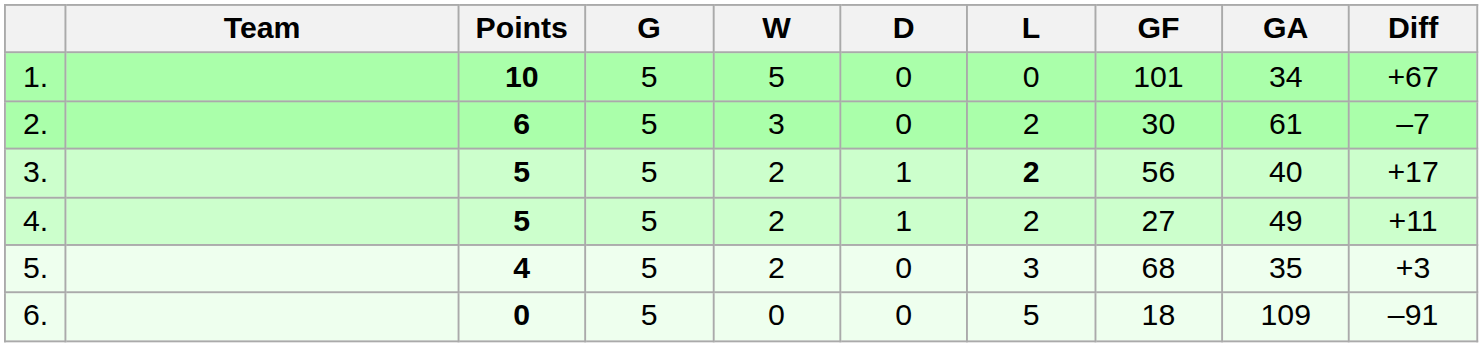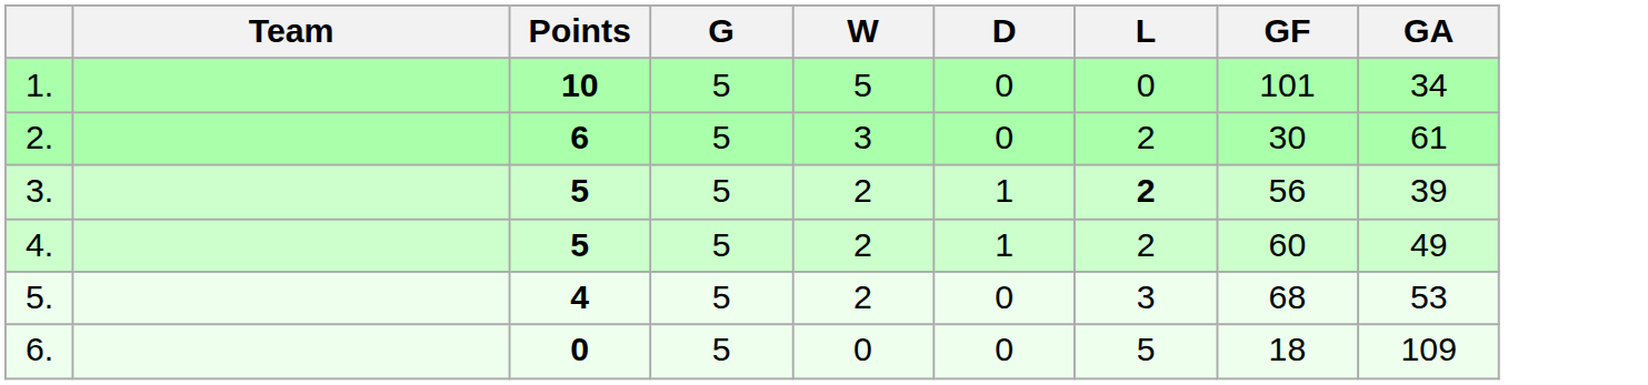- column: Diff | +67 | –7 | +17 | +11 | +3 | –91
3. | GA: 40 -> 39
4. | GF: 27 -> 60
5. | GA: 35 -> 53
